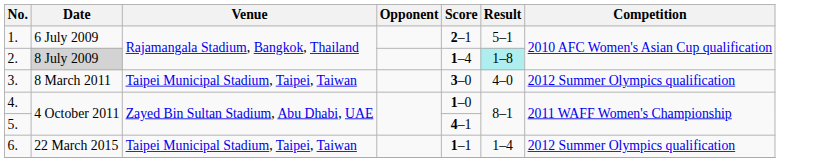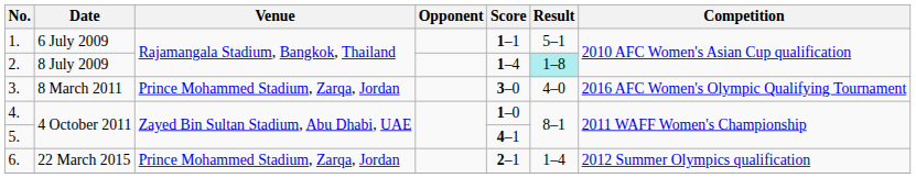1. | Score: 2–1 -> 1–1
2. | Date: lightgrey background -> no background
3. | Venue: Taipei Municipal Stadium, Taipei, Taiwan -> Prince Mohammed Stadium, Zarqa, Jordan
3. | Competition: 2012 Summer Olympics qualification -> 2016 AFC Women's Olympic Qualifying Tournament
6. | Venue: Taipei Municipal Stadium, Taipei, Taiwan -> Prince Mohammed Stadium, Zarqa, Jordan
6. | Score: 1–1 -> 2–1
